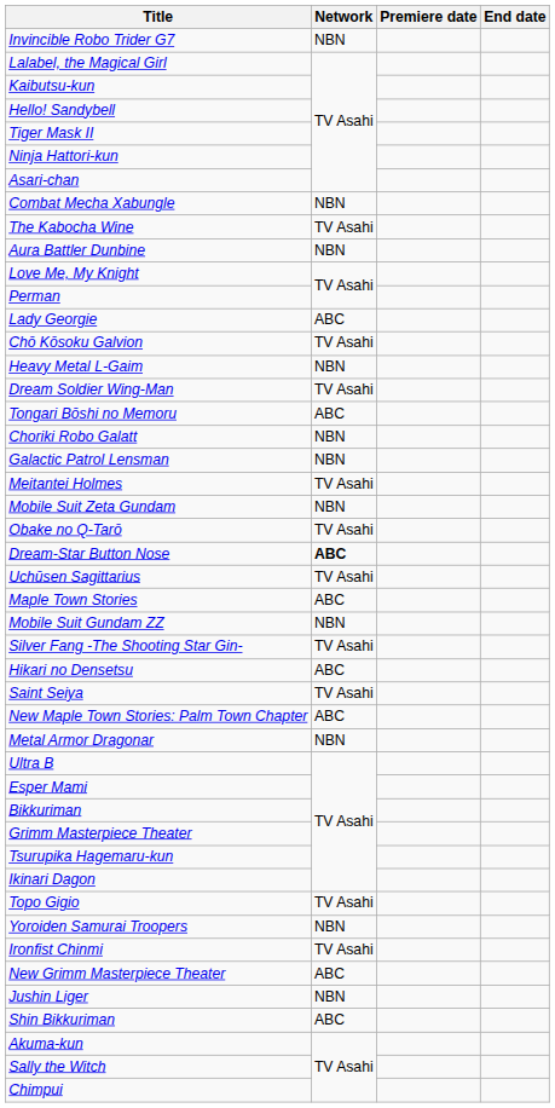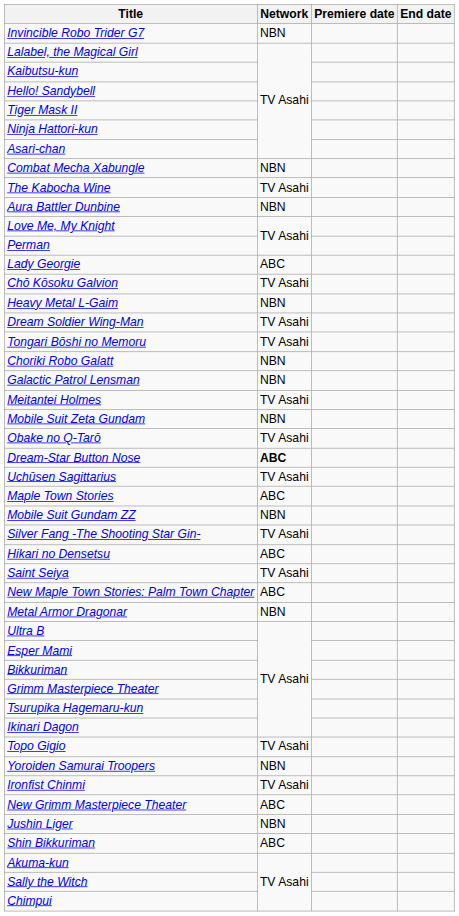Tongari Bōshi no Memoru | Network: ABC -> TV Asahi
